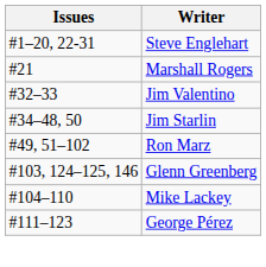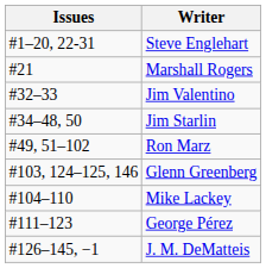+ row: #126–145, −1 | J. M. DeMatteis
